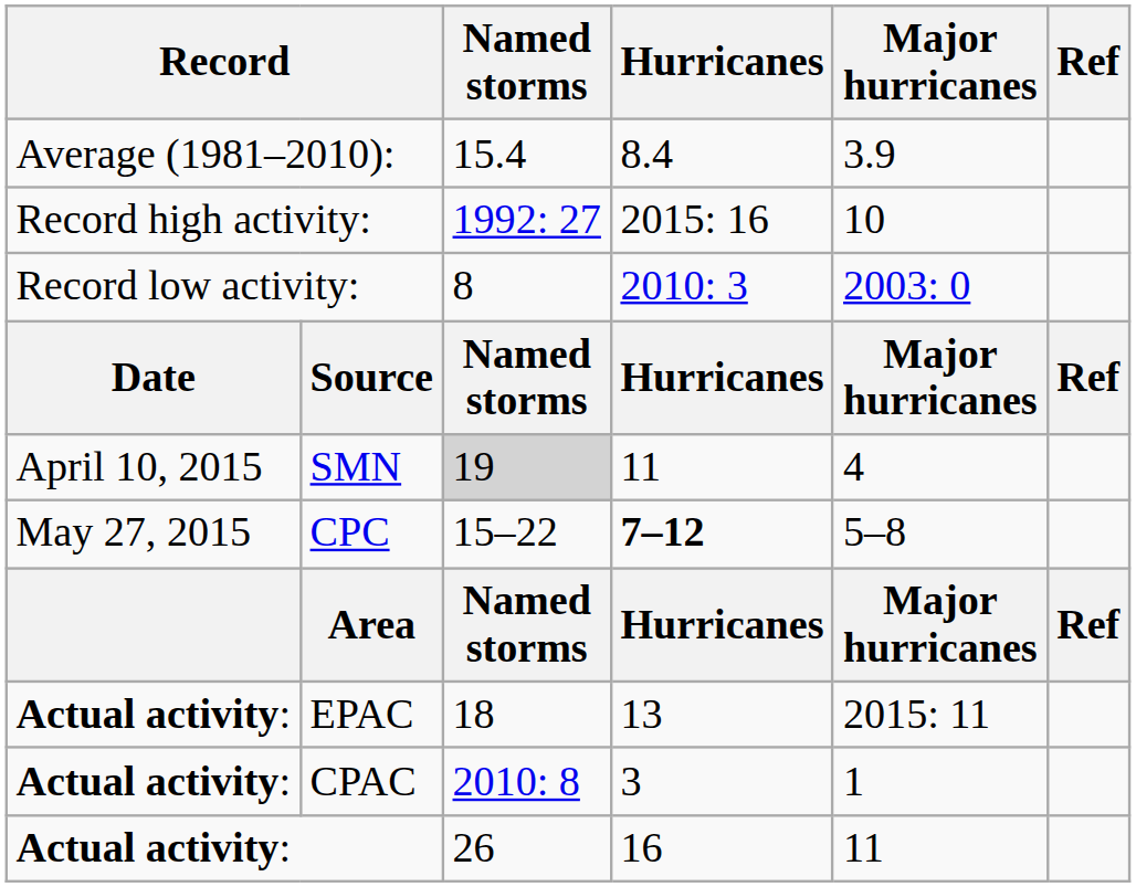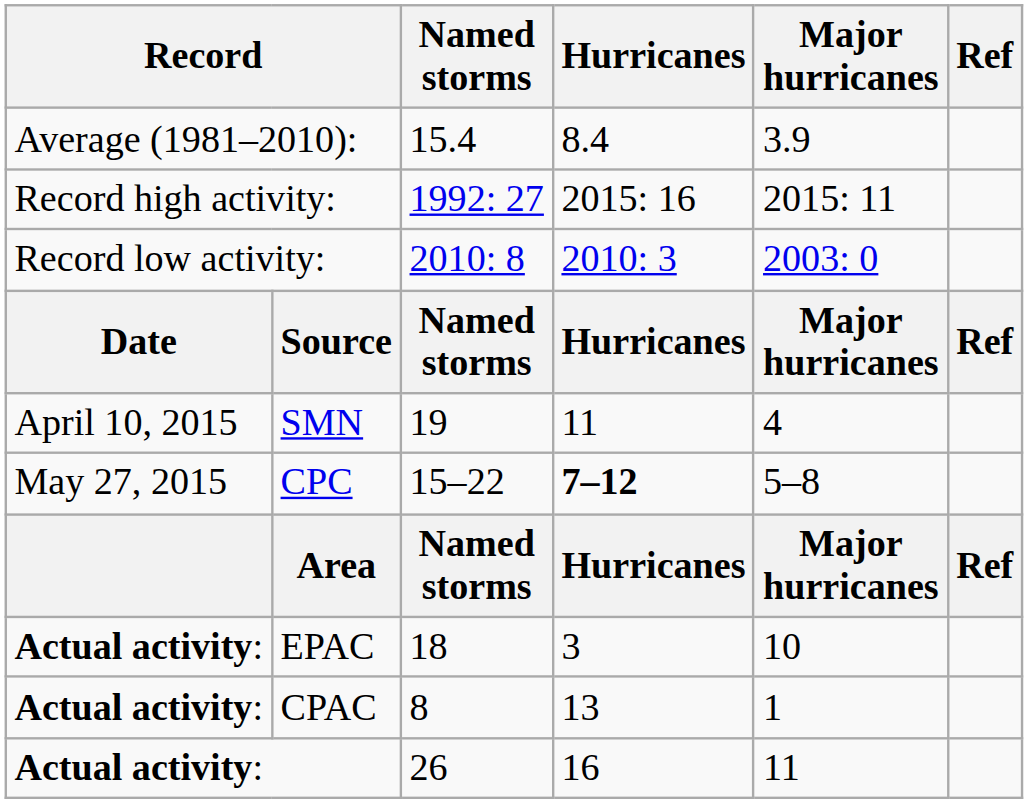Record high activity: | Major hurricanes: 10 -> 2015: 11
Record low activity: | Named storms: 8 -> 2010: 8
SMN | Named storms: lightgrey background -> no background
EPAC | Hurricanes: 13 -> 3
EPAC | Major hurricanes: 2015: 11 -> 10
CPAC | Named storms: 2010: 8 -> 8
CPAC | Hurricanes: 3 -> 13
